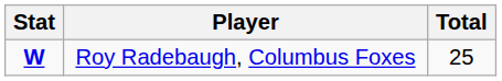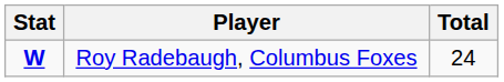Roy Radebaugh, Columbus Foxes | Total: 25 -> 24
